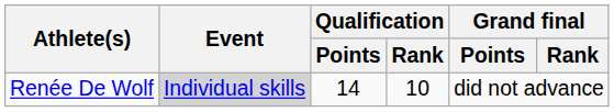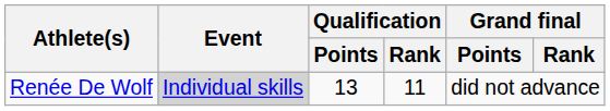Renée De Wolf | Qualification / Points: 14 -> 13
Renée De Wolf | Qualification / Rank: 10 -> 11
